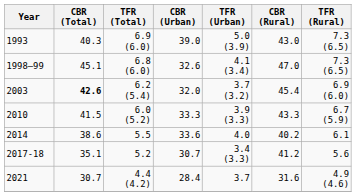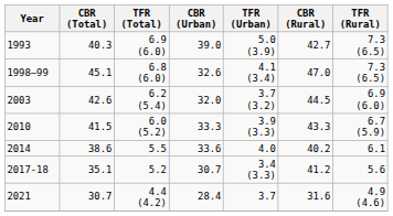1993 | CBR (Rural): 43.0 -> 42.7
2003 | CBR (Total): bold -> normal
2003 | CBR (Rural): 45.4 -> 44.5
